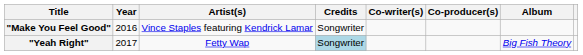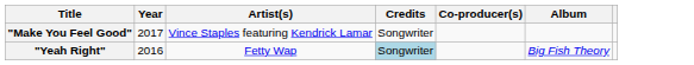- column: Co-writer(s)
"Make You Feel Good" | Year: 2016 -> 2017
"Yeah Right" | Year: 2017 -> 2016
